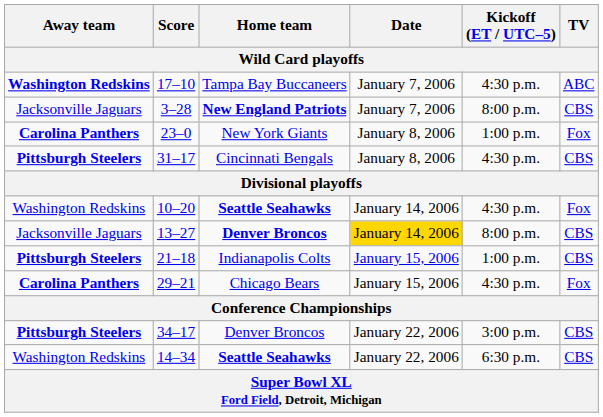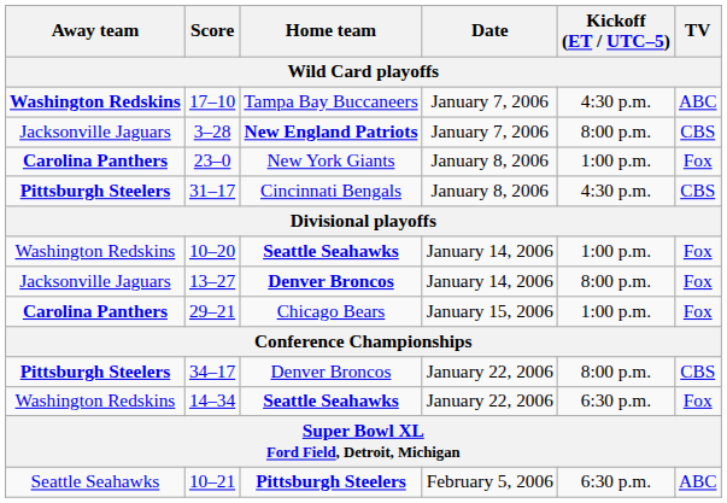10–20 | Kickoff (ET / UTC–5): 4:30 p.m. -> 1:00 p.m.
13–27 | Date: gold background -> no background
13–27 | TV: CBS -> Fox
- row: Pittsburgh Steelers | 21–18 | Indianapolis Colts | January 15, 2006 | 1:00 p.m. | CBS
29–21 | Kickoff (ET / UTC–5): 4:30 p.m. -> 1:00 p.m.
34–17 | Kickoff (ET / UTC–5): 3:00 p.m. -> 8:00 p.m.
14–34 | TV: CBS -> Fox
+ row: Seattle Seahawks | 10–21 | Pittsburgh Steelers | February 5, 2006 | 6:30 p.m. | ABC
